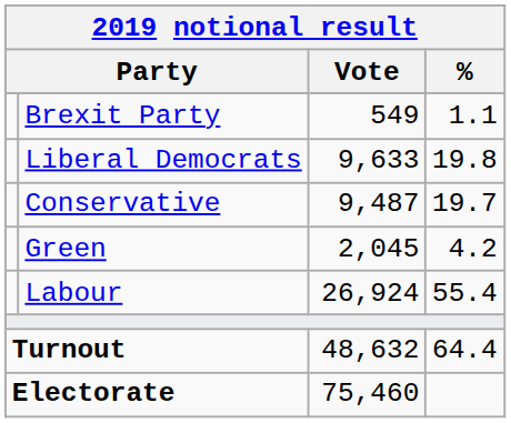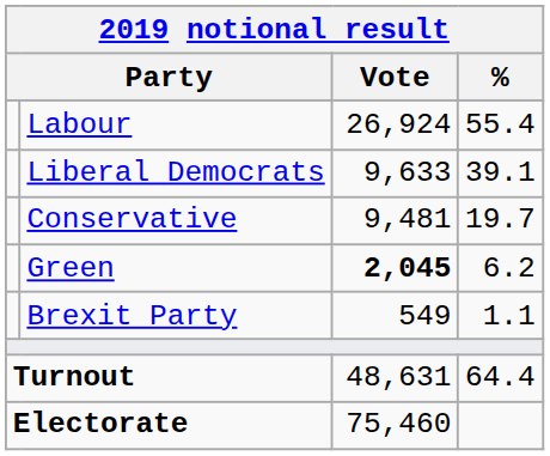rows swapped: Labour <-> Brexit Party
Liberal Democrats | %: 19.8 -> 39.1
Conservative | Vote: 9,487 -> 9,481
Green | Vote: normal -> bold
Green | %: 4.2 -> 6.2
Turnout | Vote: 48,632 -> 48,631
